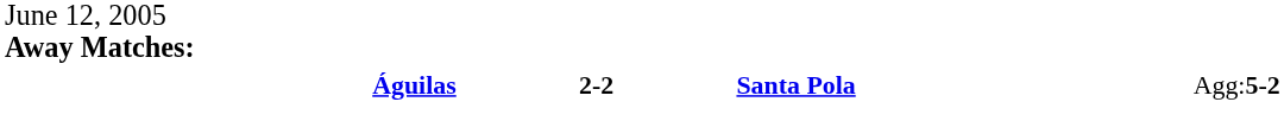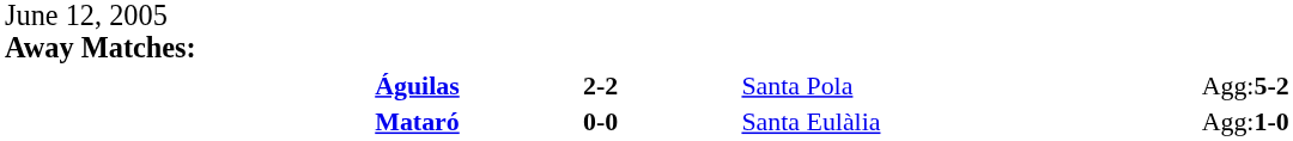Águilas | column 3: bold -> normal
+ row: Mataró | 0-0 | Santa Eulàlia | Agg:1-0
